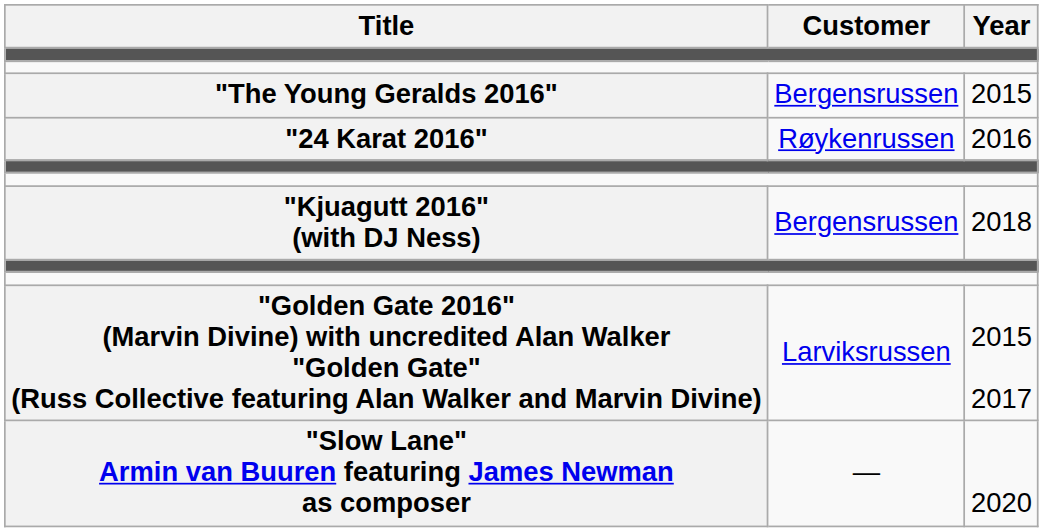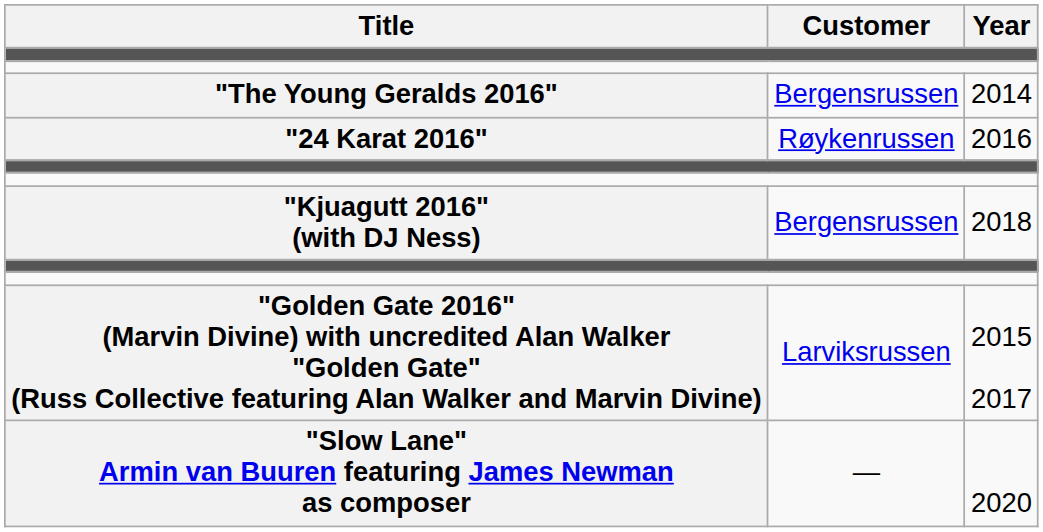"The Young Geralds 2016" | Year: 2015 -> 2014
